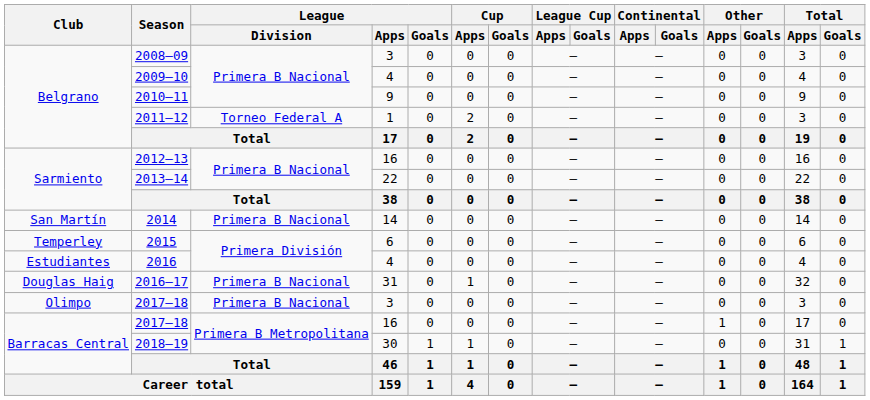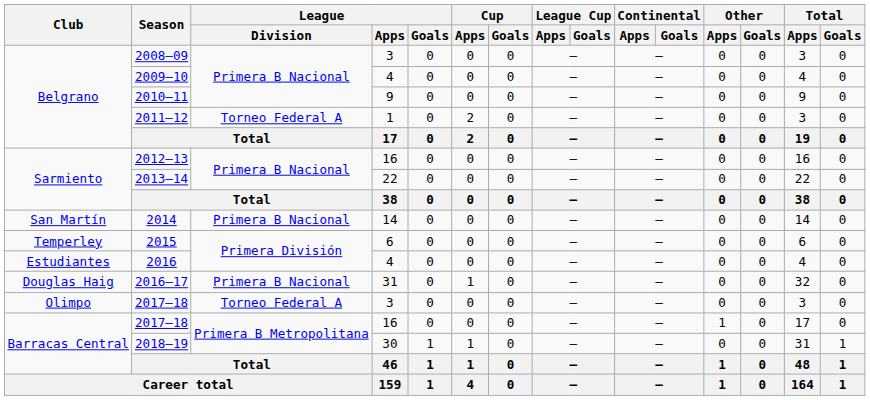2017–18 / 3 | League / Division: Primera B Nacional -> Torneo Federal A
